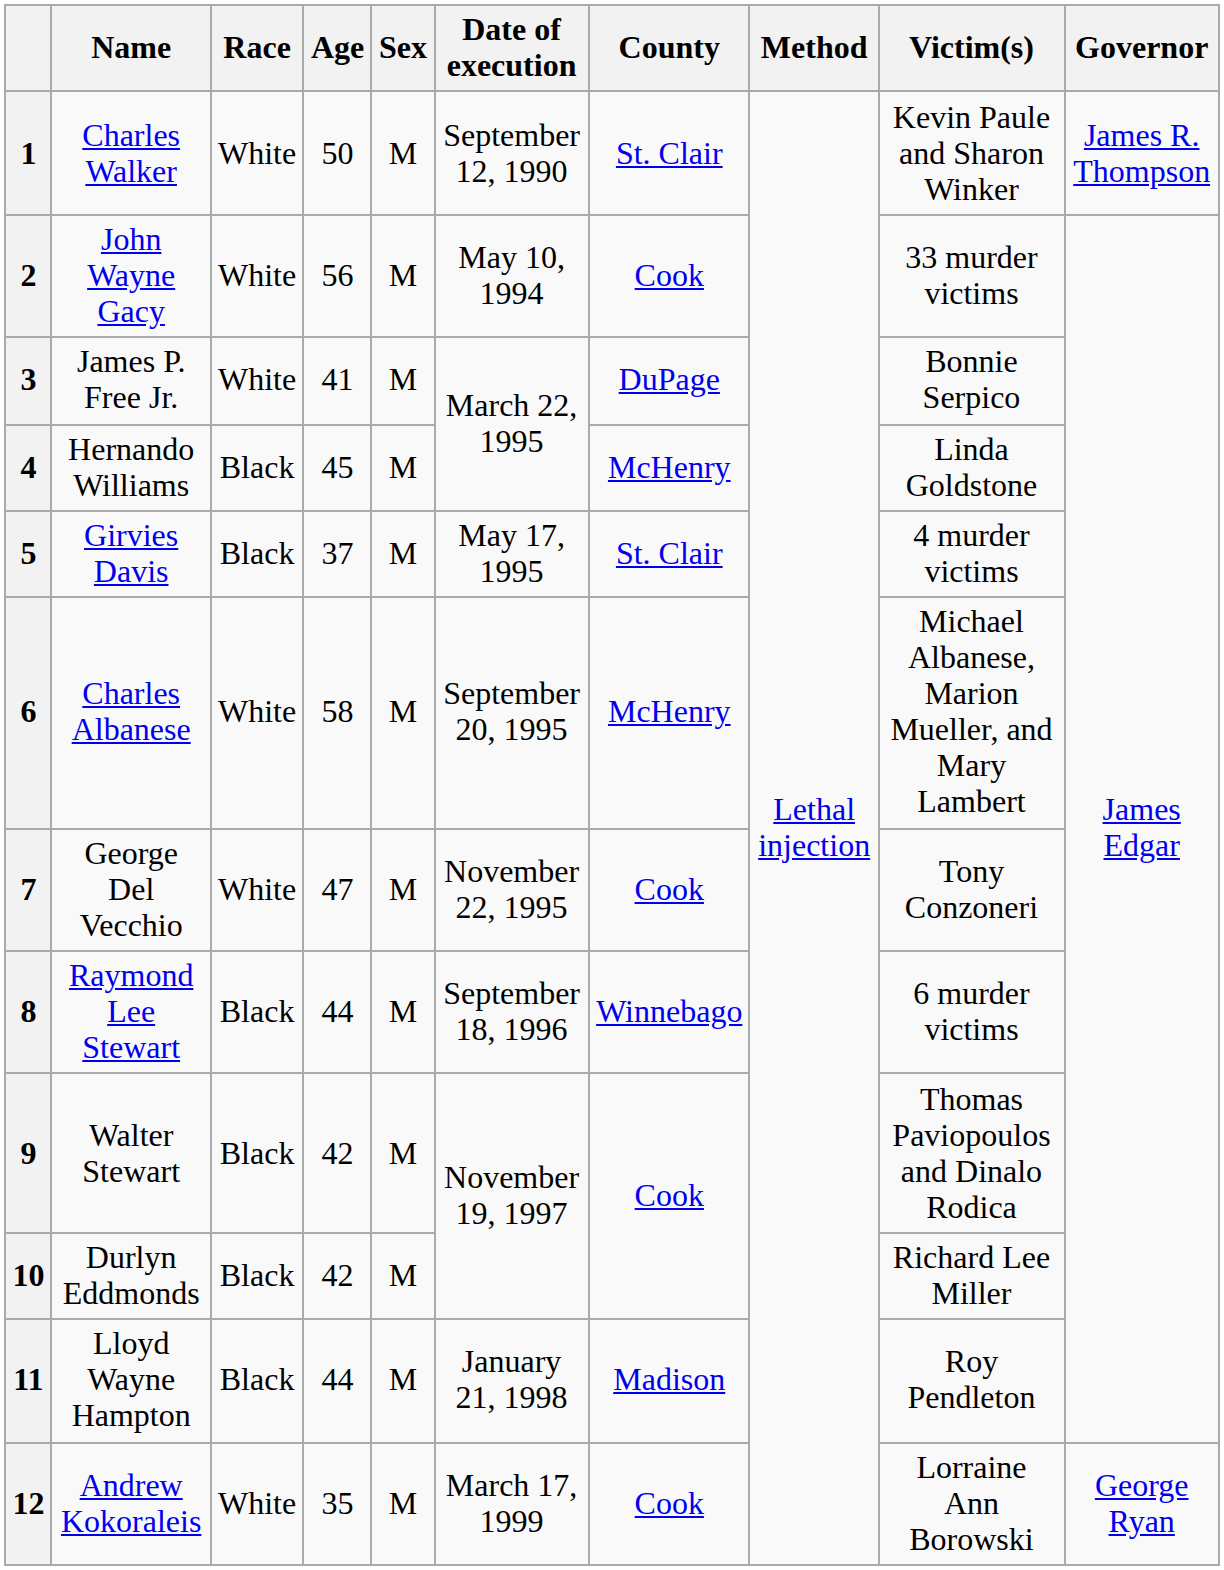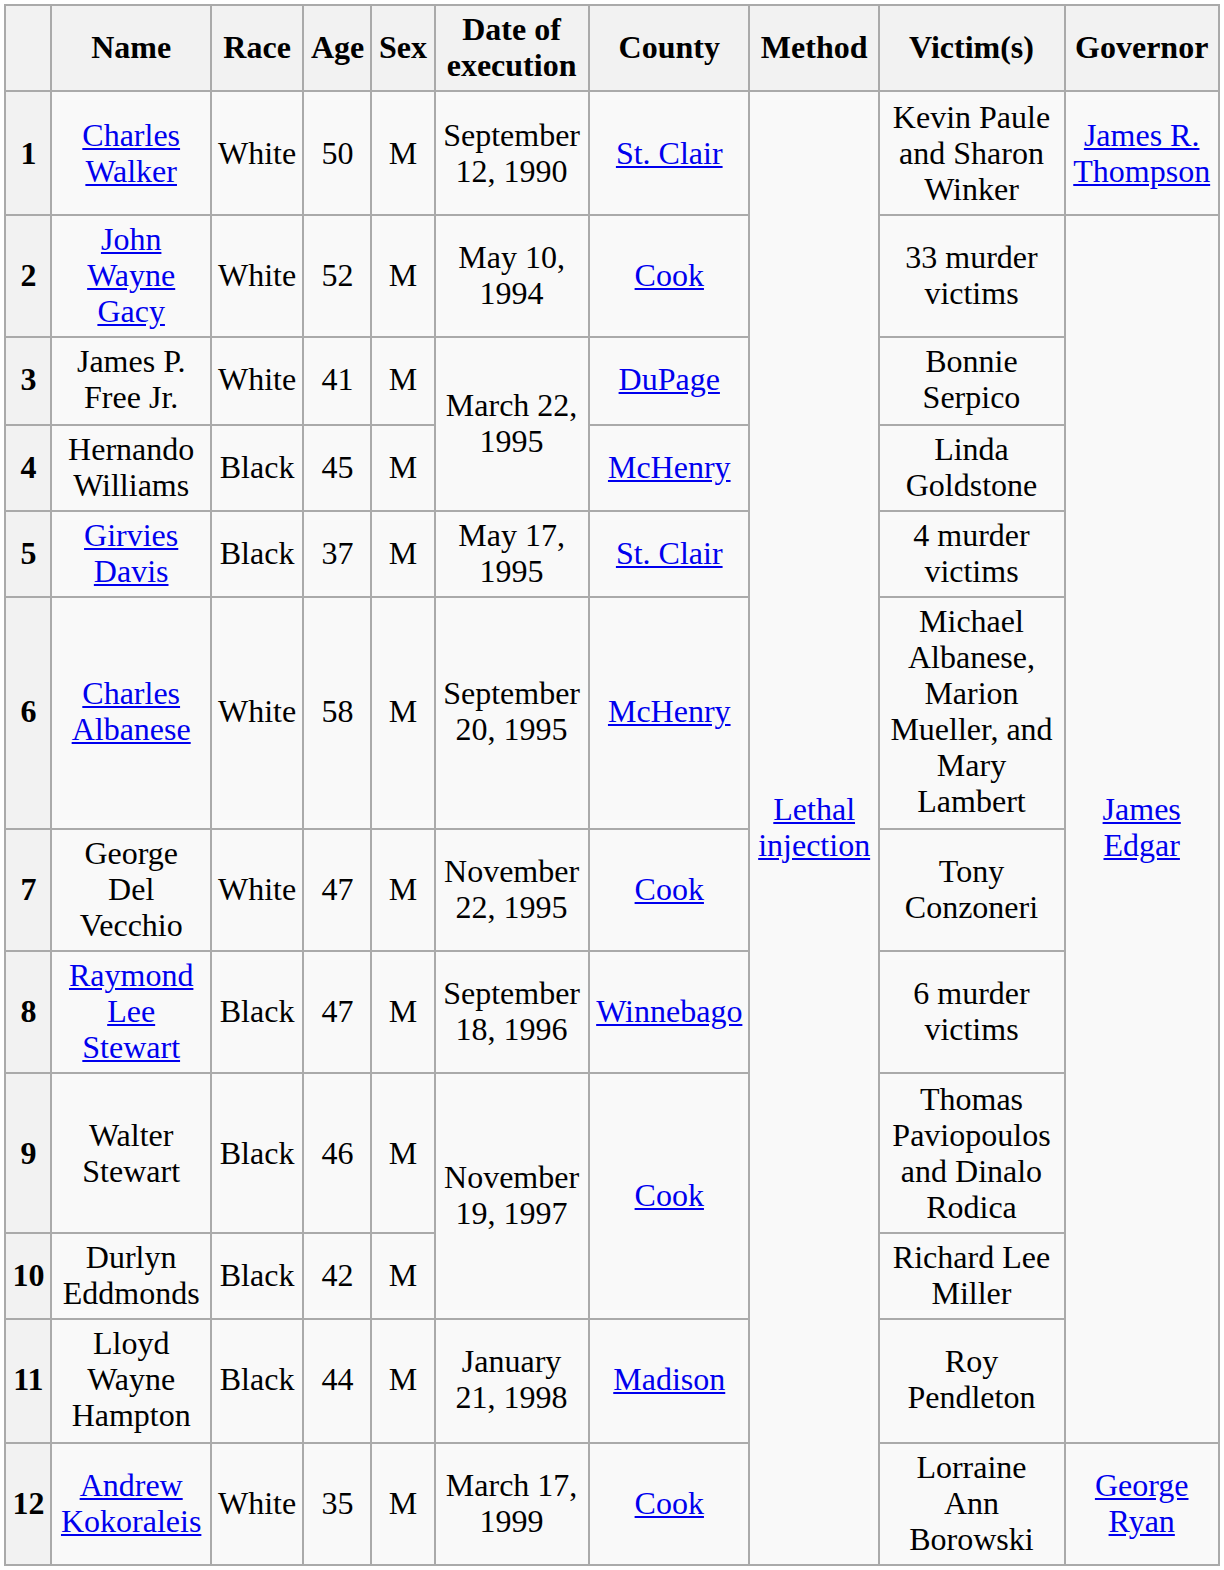2 | Age: 56 -> 52
8 | Age: 44 -> 47
9 | Age: 42 -> 46
